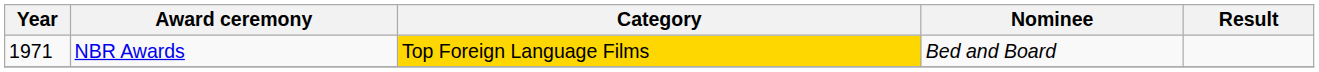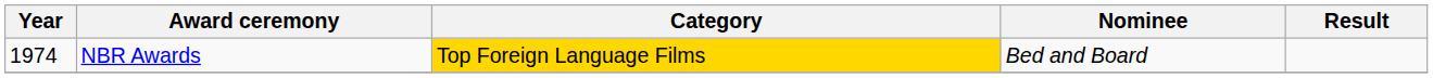NBR Awards | Year: 1971 -> 1974
